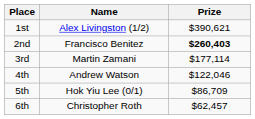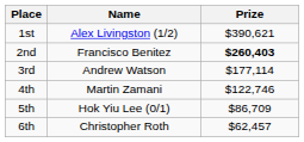3rd | Name: Martin Zamani -> Andrew Watson
4th | Name: Andrew Watson -> Martin Zamani
4th | Prize: $122,046 -> $122,746
